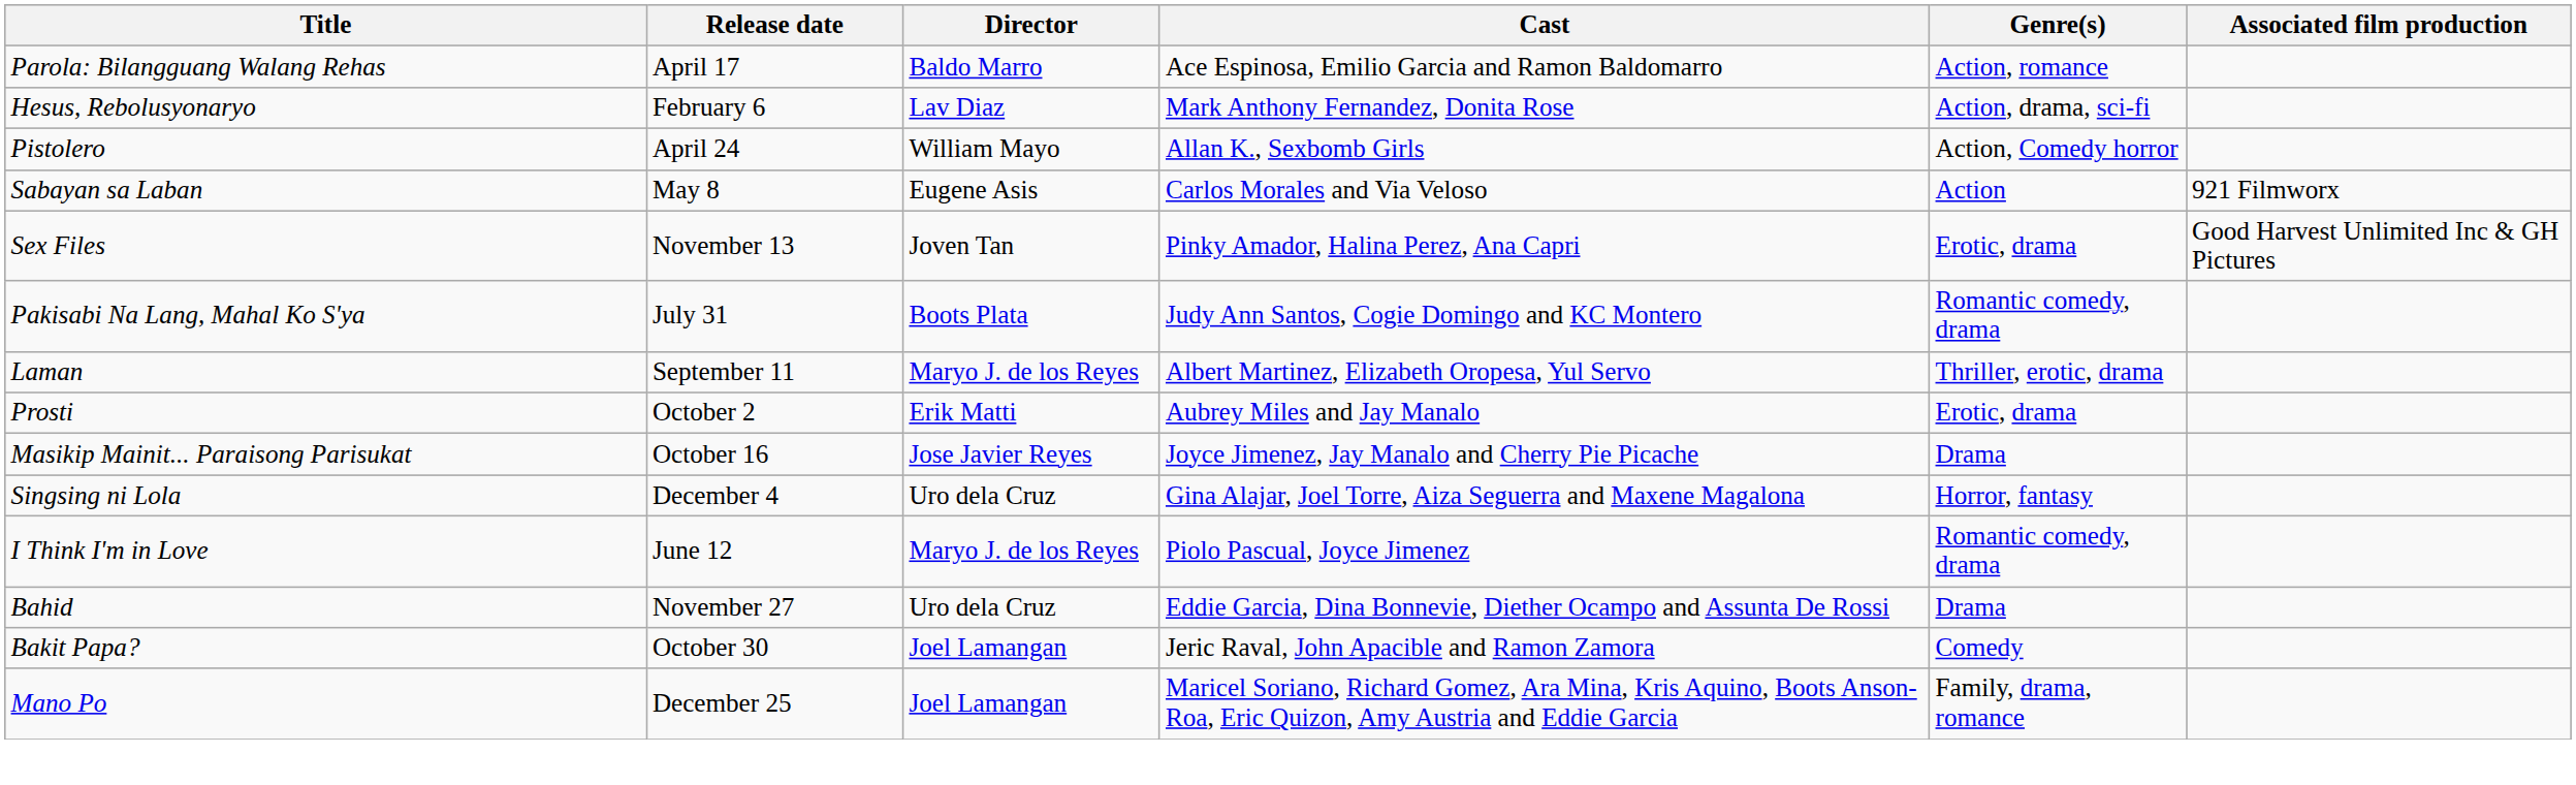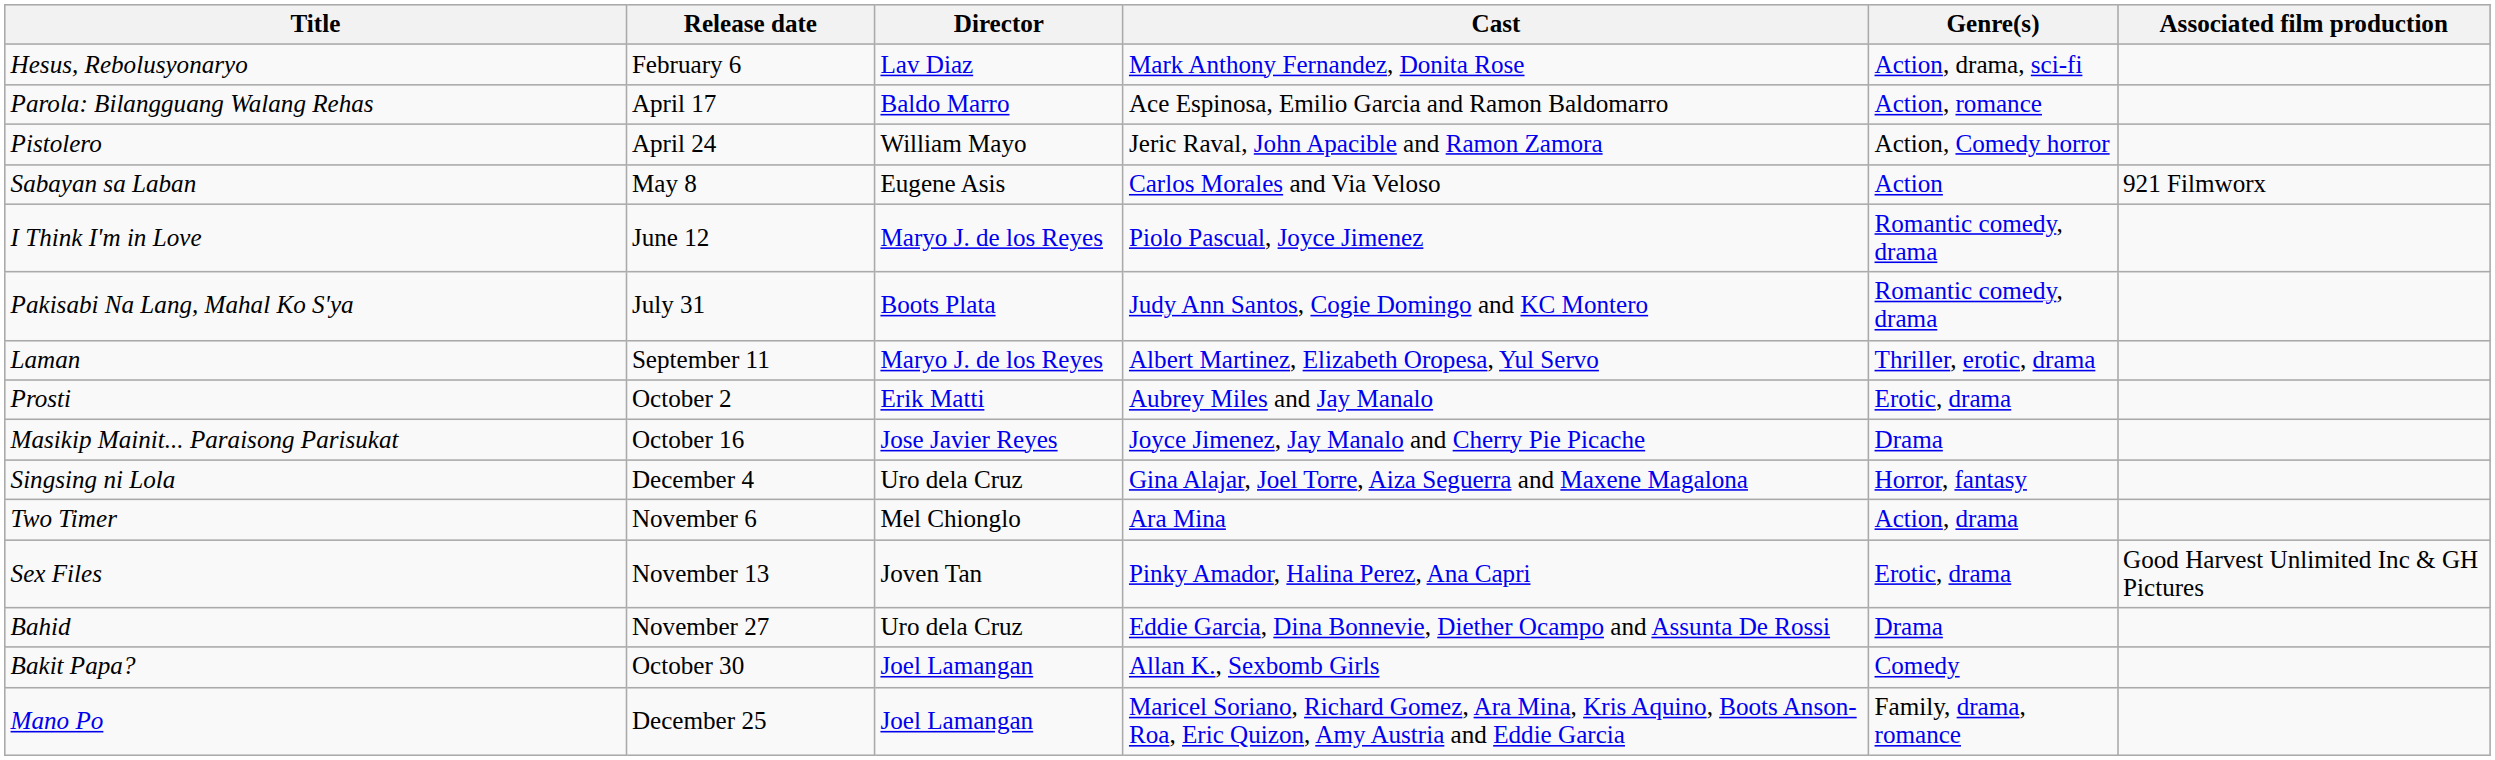rows swapped: Hesus, Rebolusyonaryo <-> Parola: Bilangguang Walang Rehas
Pistolero | Cast: Allan K., Sexbomb Girls -> Jeric Raval, John Apacible and Ramon Zamora
rows swapped: I Think I'm in Love <-> Sex Files
+ row: Two Timer | November 6 | Mel Chionglo | Ara Mina | Action, drama
Bakit Papa? | Cast: Jeric Raval, John Apacible and Ramon Zamora -> Allan K., Sexbomb Girls
